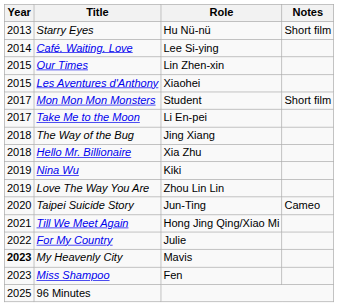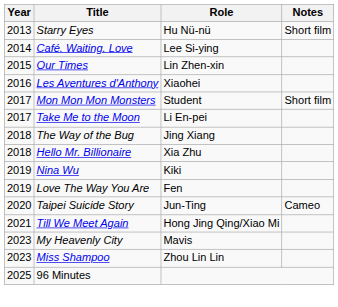Les Aventures d'Anthony | Year: 2015 -> 2016
Love The Way You Are | Role: Zhou Lin Lin -> Fen
- row: 2022 | For My Country | Julie
My Heavenly City | Year: bold -> normal
Miss Shampoo | Role: Fen -> Zhou Lin Lin
